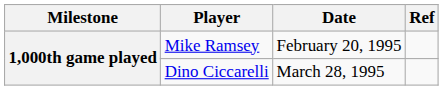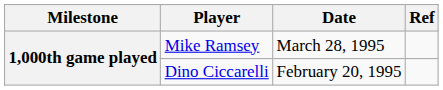Mike Ramsey | Date: February 20, 1995 -> March 28, 1995
Dino Ciccarelli | Date: March 28, 1995 -> February 20, 1995
